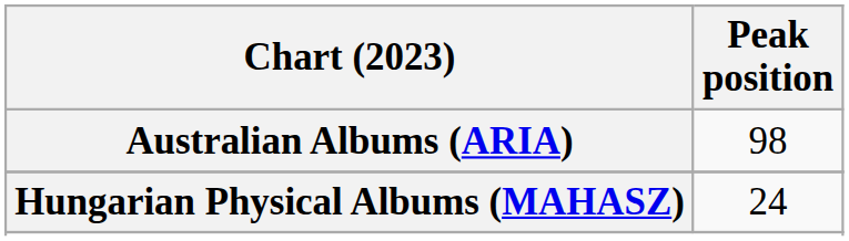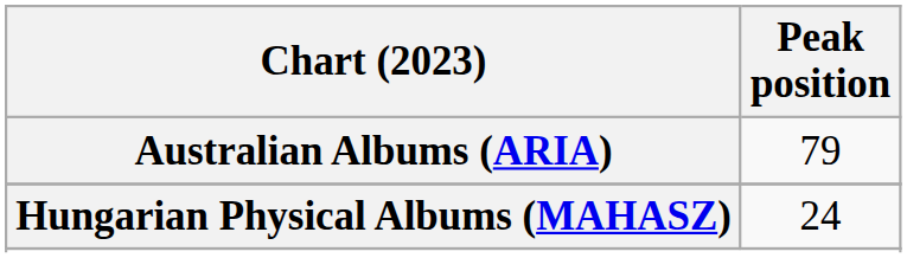Australian Albums (ARIA) | Peak position: 98 -> 79
